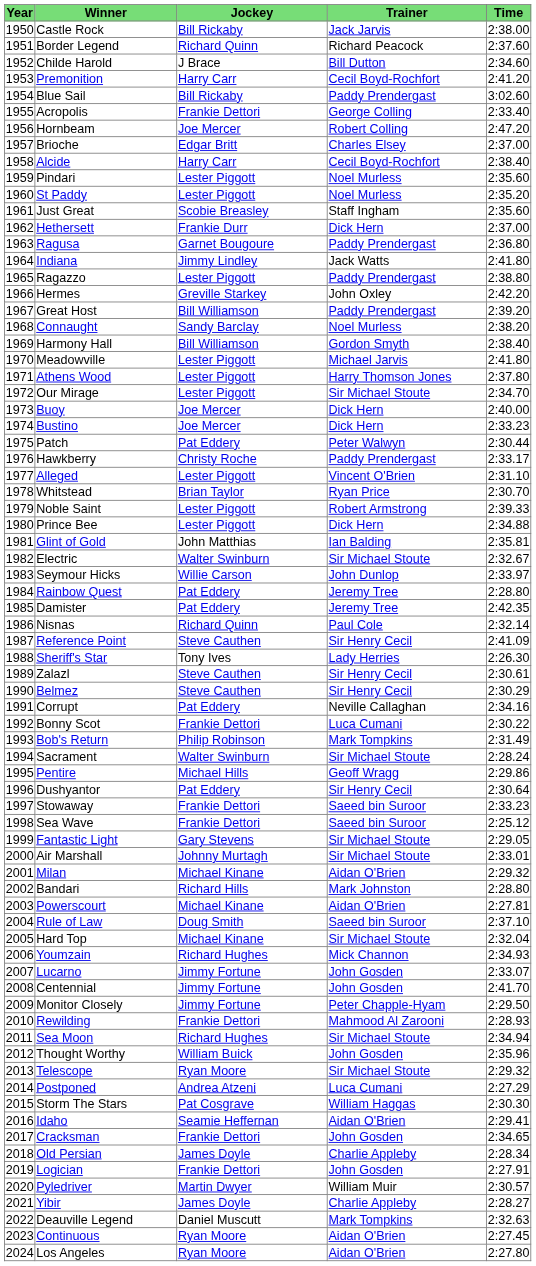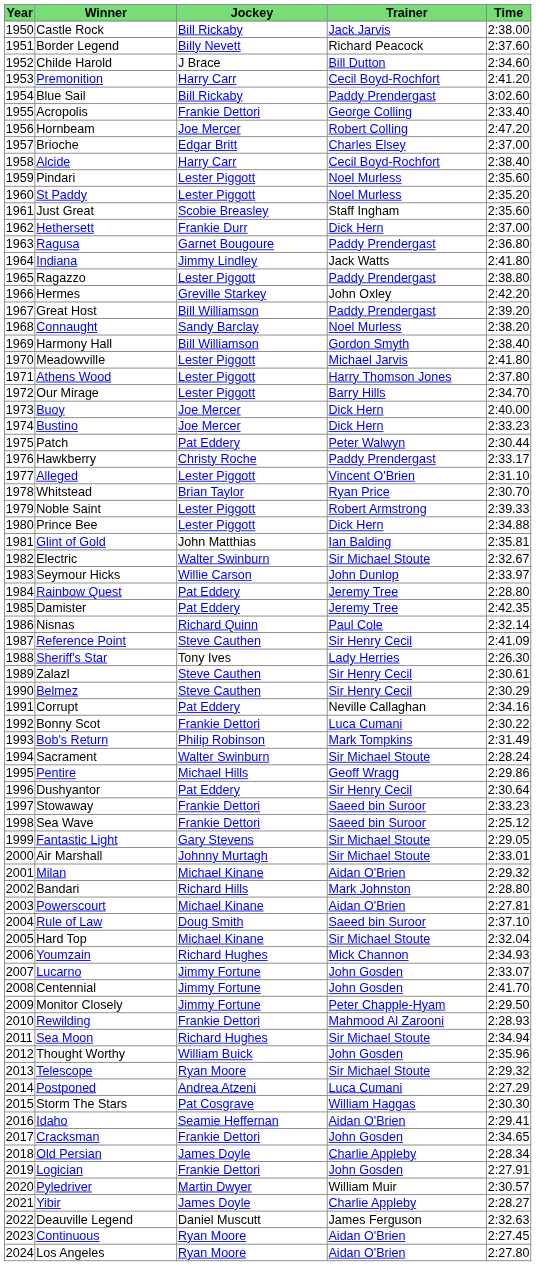Border Legend | Jockey: Richard Quinn -> Billy Nevett
Our Mirage | Trainer: Sir Michael Stoute -> Barry Hills
Deauville Legend | Trainer: Mark Tompkins -> James Ferguson
